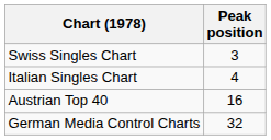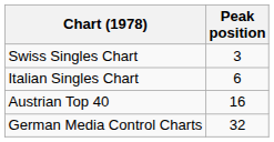Italian Singles Chart | Peak position: 4 -> 6
